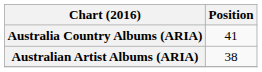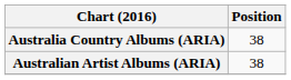Australia Country Albums (ARIA) | Position: 41 -> 38
